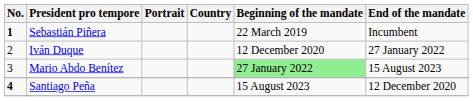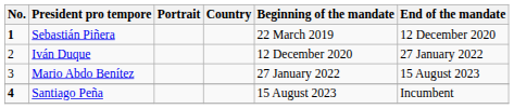Sebastián Piñera | End of the mandate: Incumbent -> 12 December 2020
Mario Abdo Benítez | Beginning of the mandate: lightgreen background -> no background
Santiago Peña | End of the mandate: 12 December 2020 -> Incumbent
